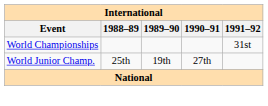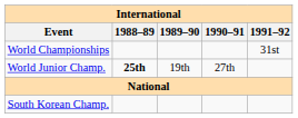World Junior Champ. | 1988–89: normal -> bold
+ row: South Korean Champ.
